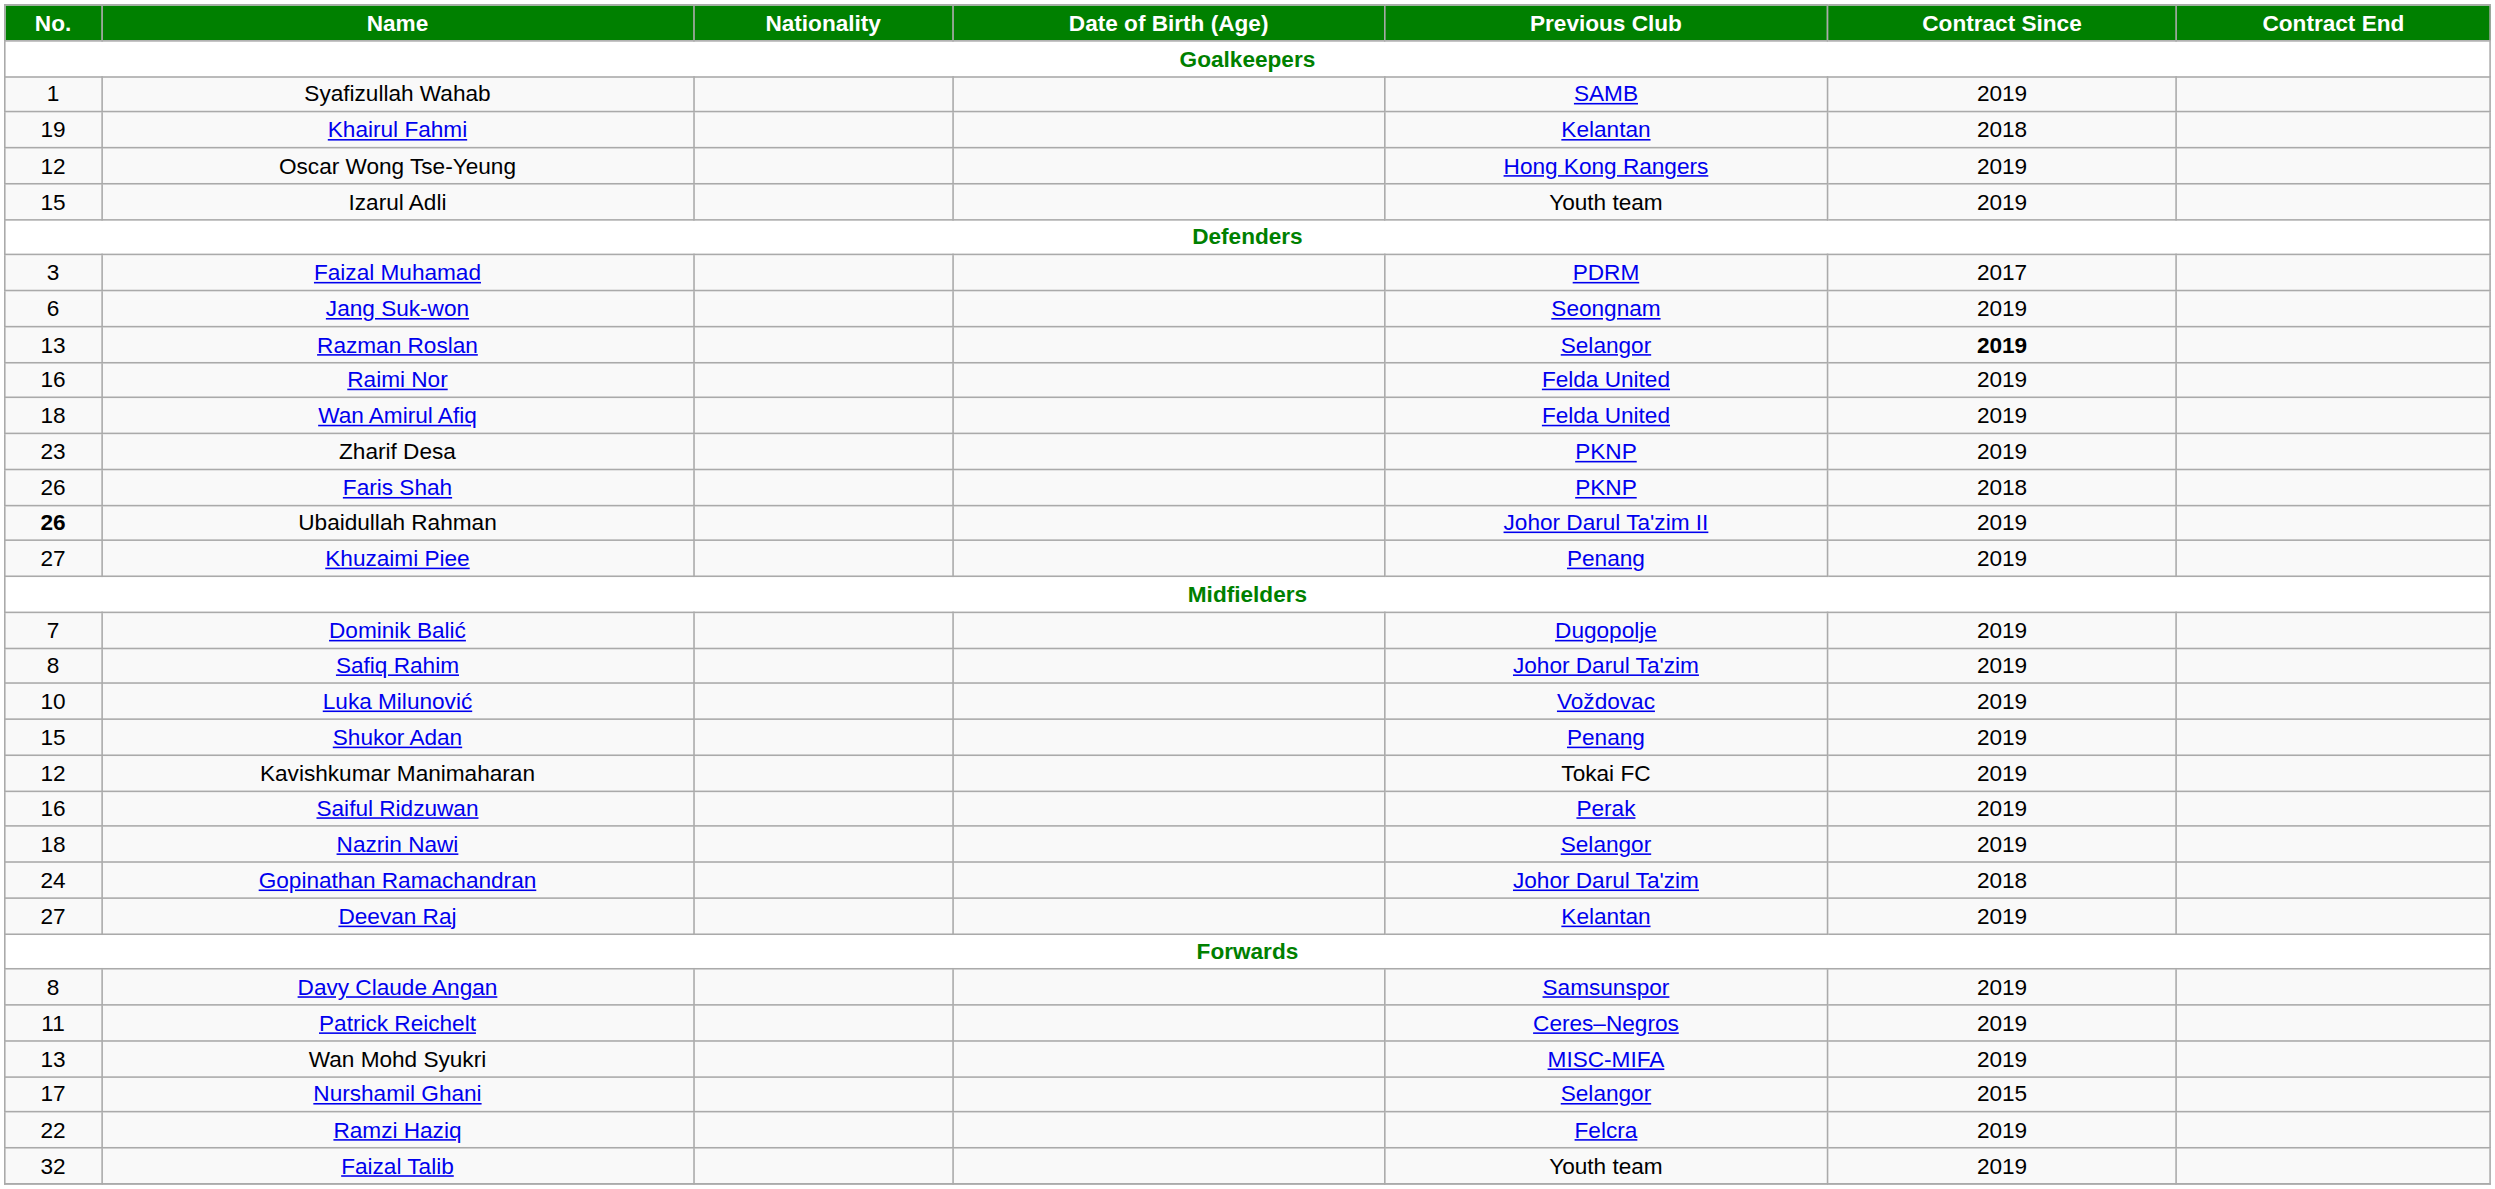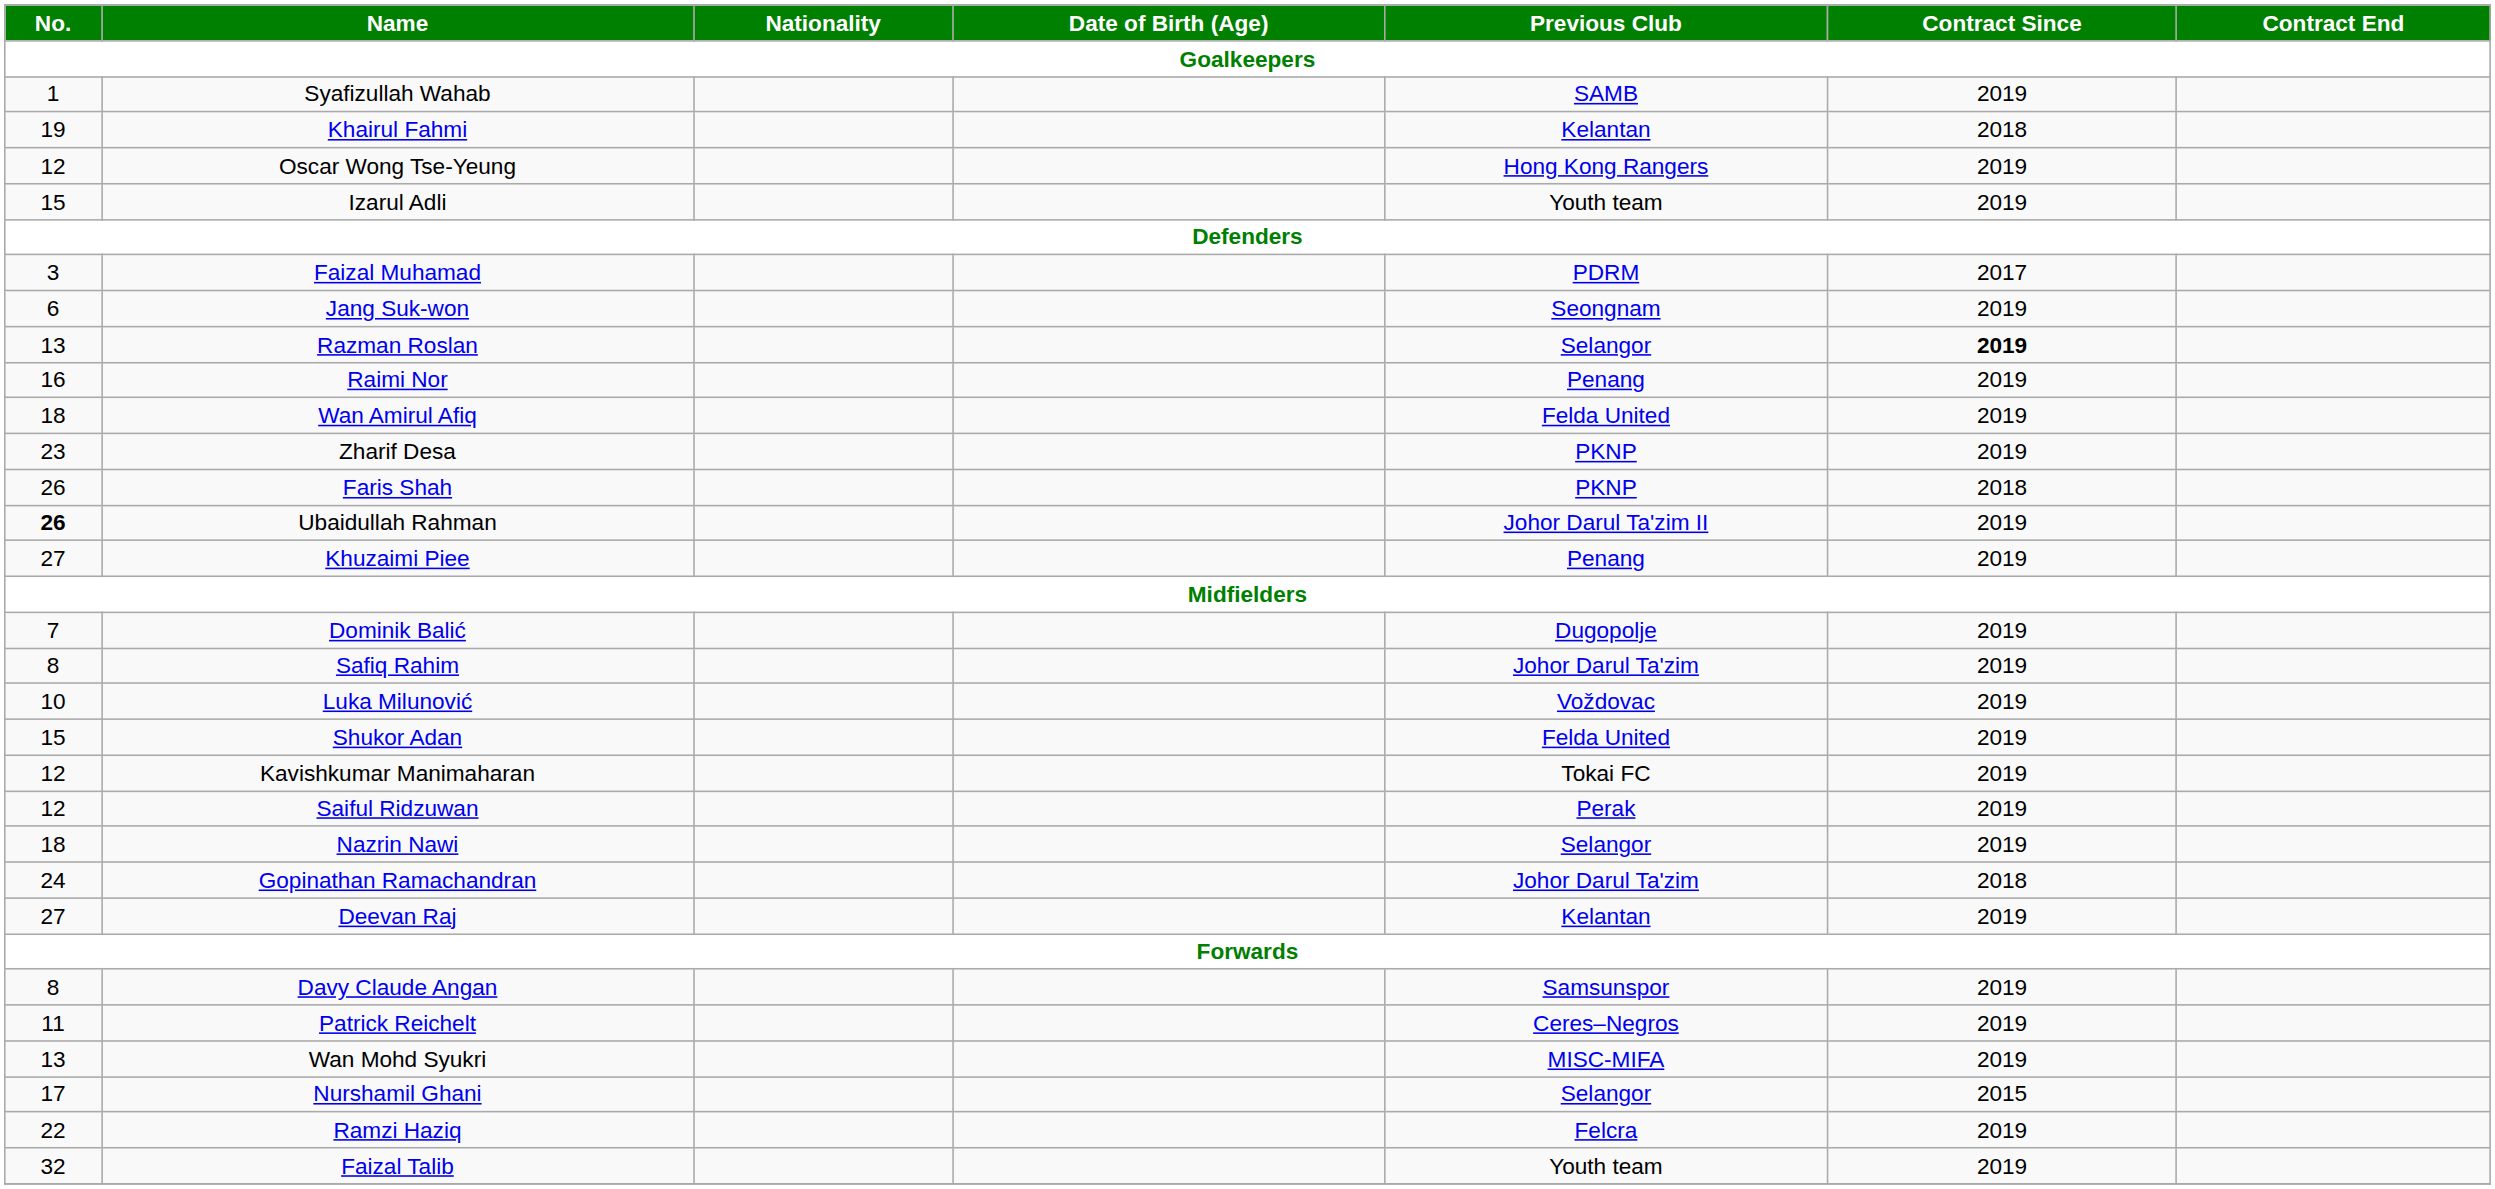Raimi Nor | Previous Club: Felda United -> Penang
Shukor Adan | Previous Club: Penang -> Felda United
Saiful Ridzuwan | No.: 16 -> 12
